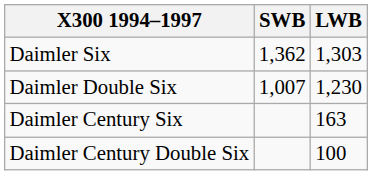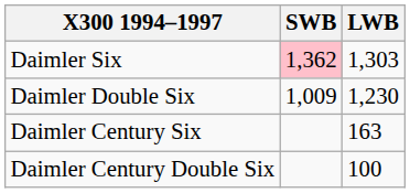Daimler Six | SWB: no background -> pink background
Daimler Double Six | SWB: 1,007 -> 1,009
